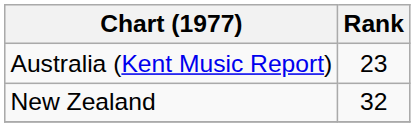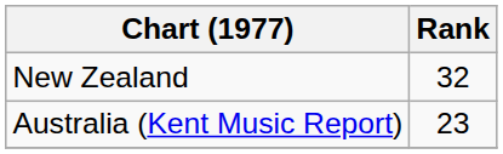rows swapped: New Zealand <-> Australia (Kent Music Report)
